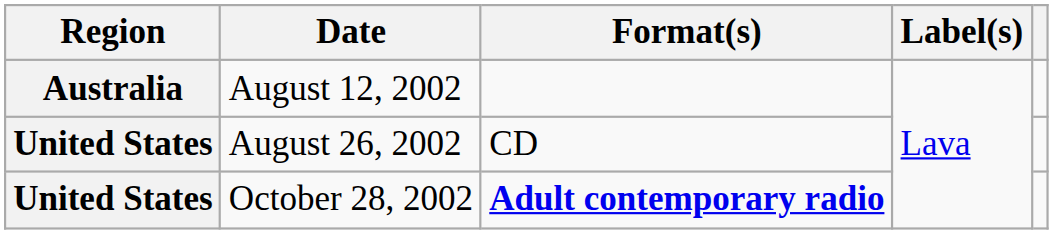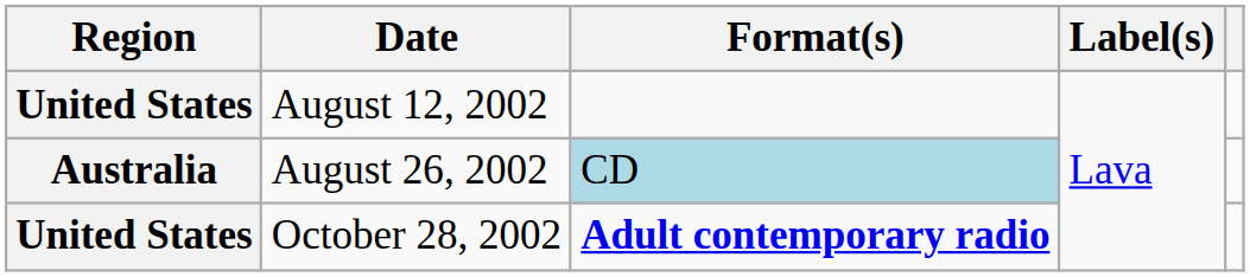August 12, 2002 | Region: Australia -> United States
August 26, 2002 | Region: United States -> Australia
August 26, 2002 | Format(s): no background -> lightblue background
